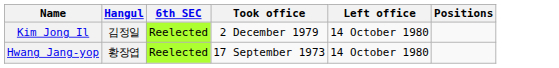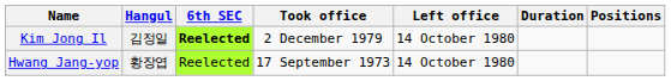+ column: Duration
Kim Jong Il | 6th SEC: normal -> bold
